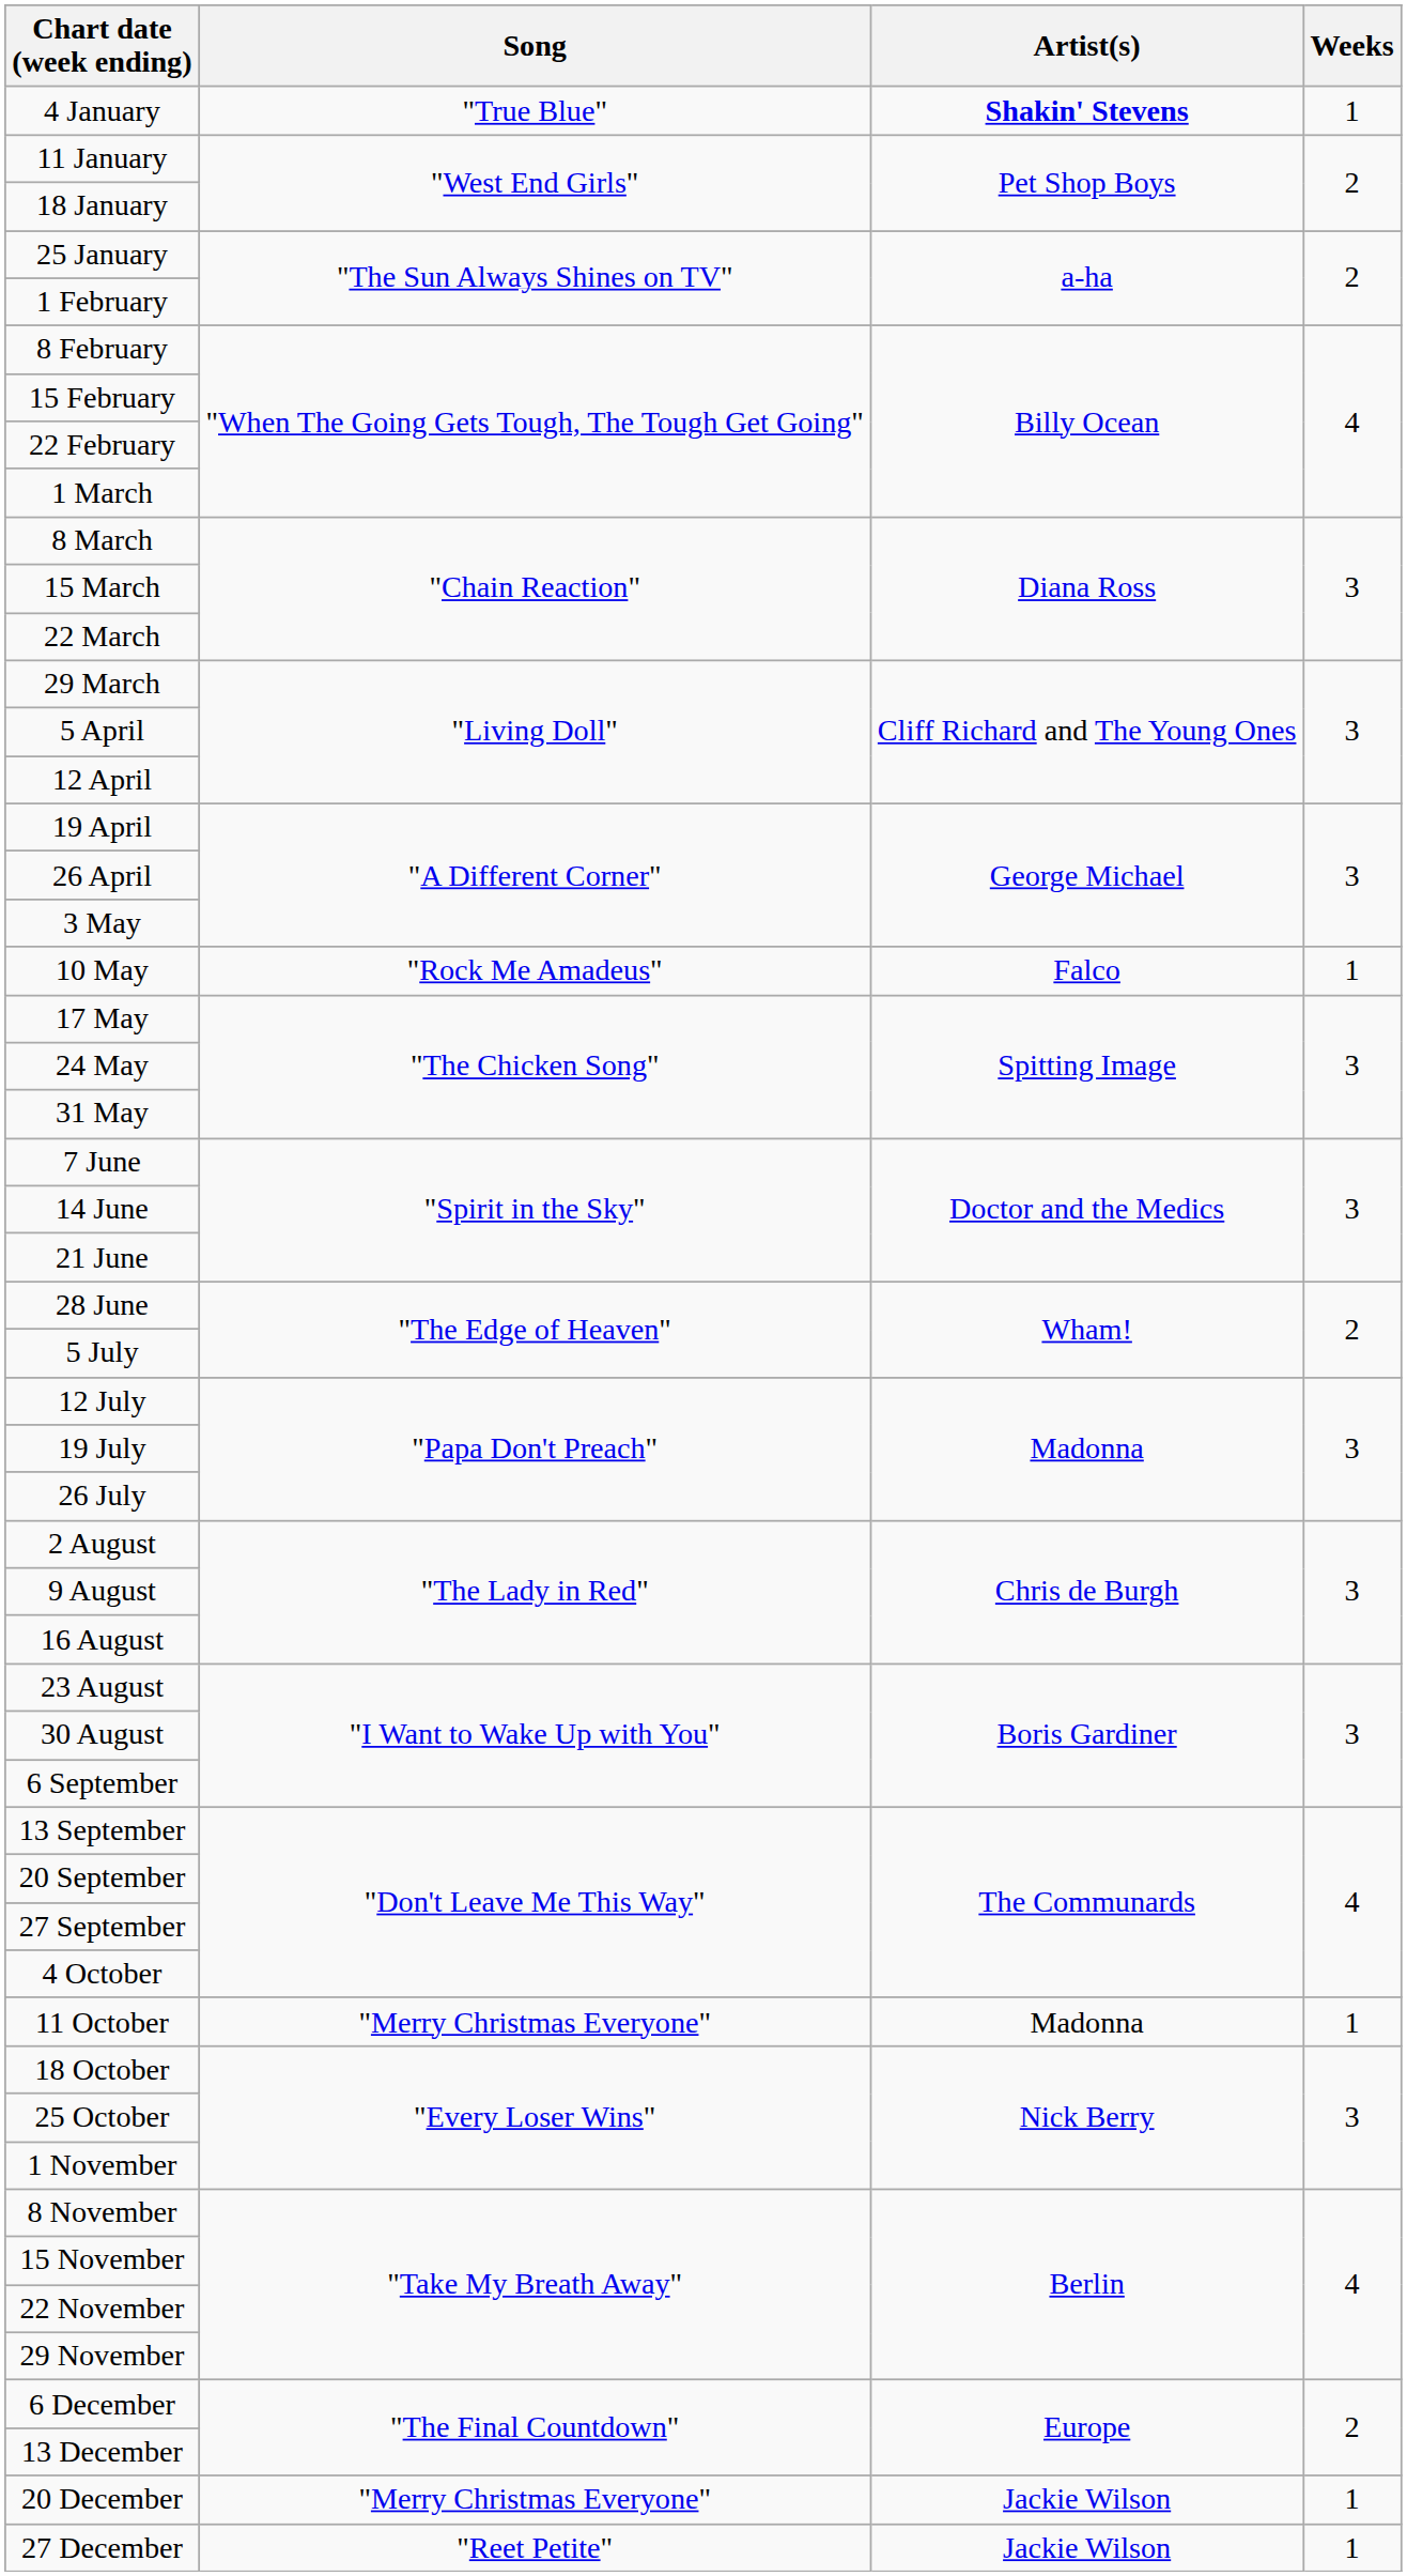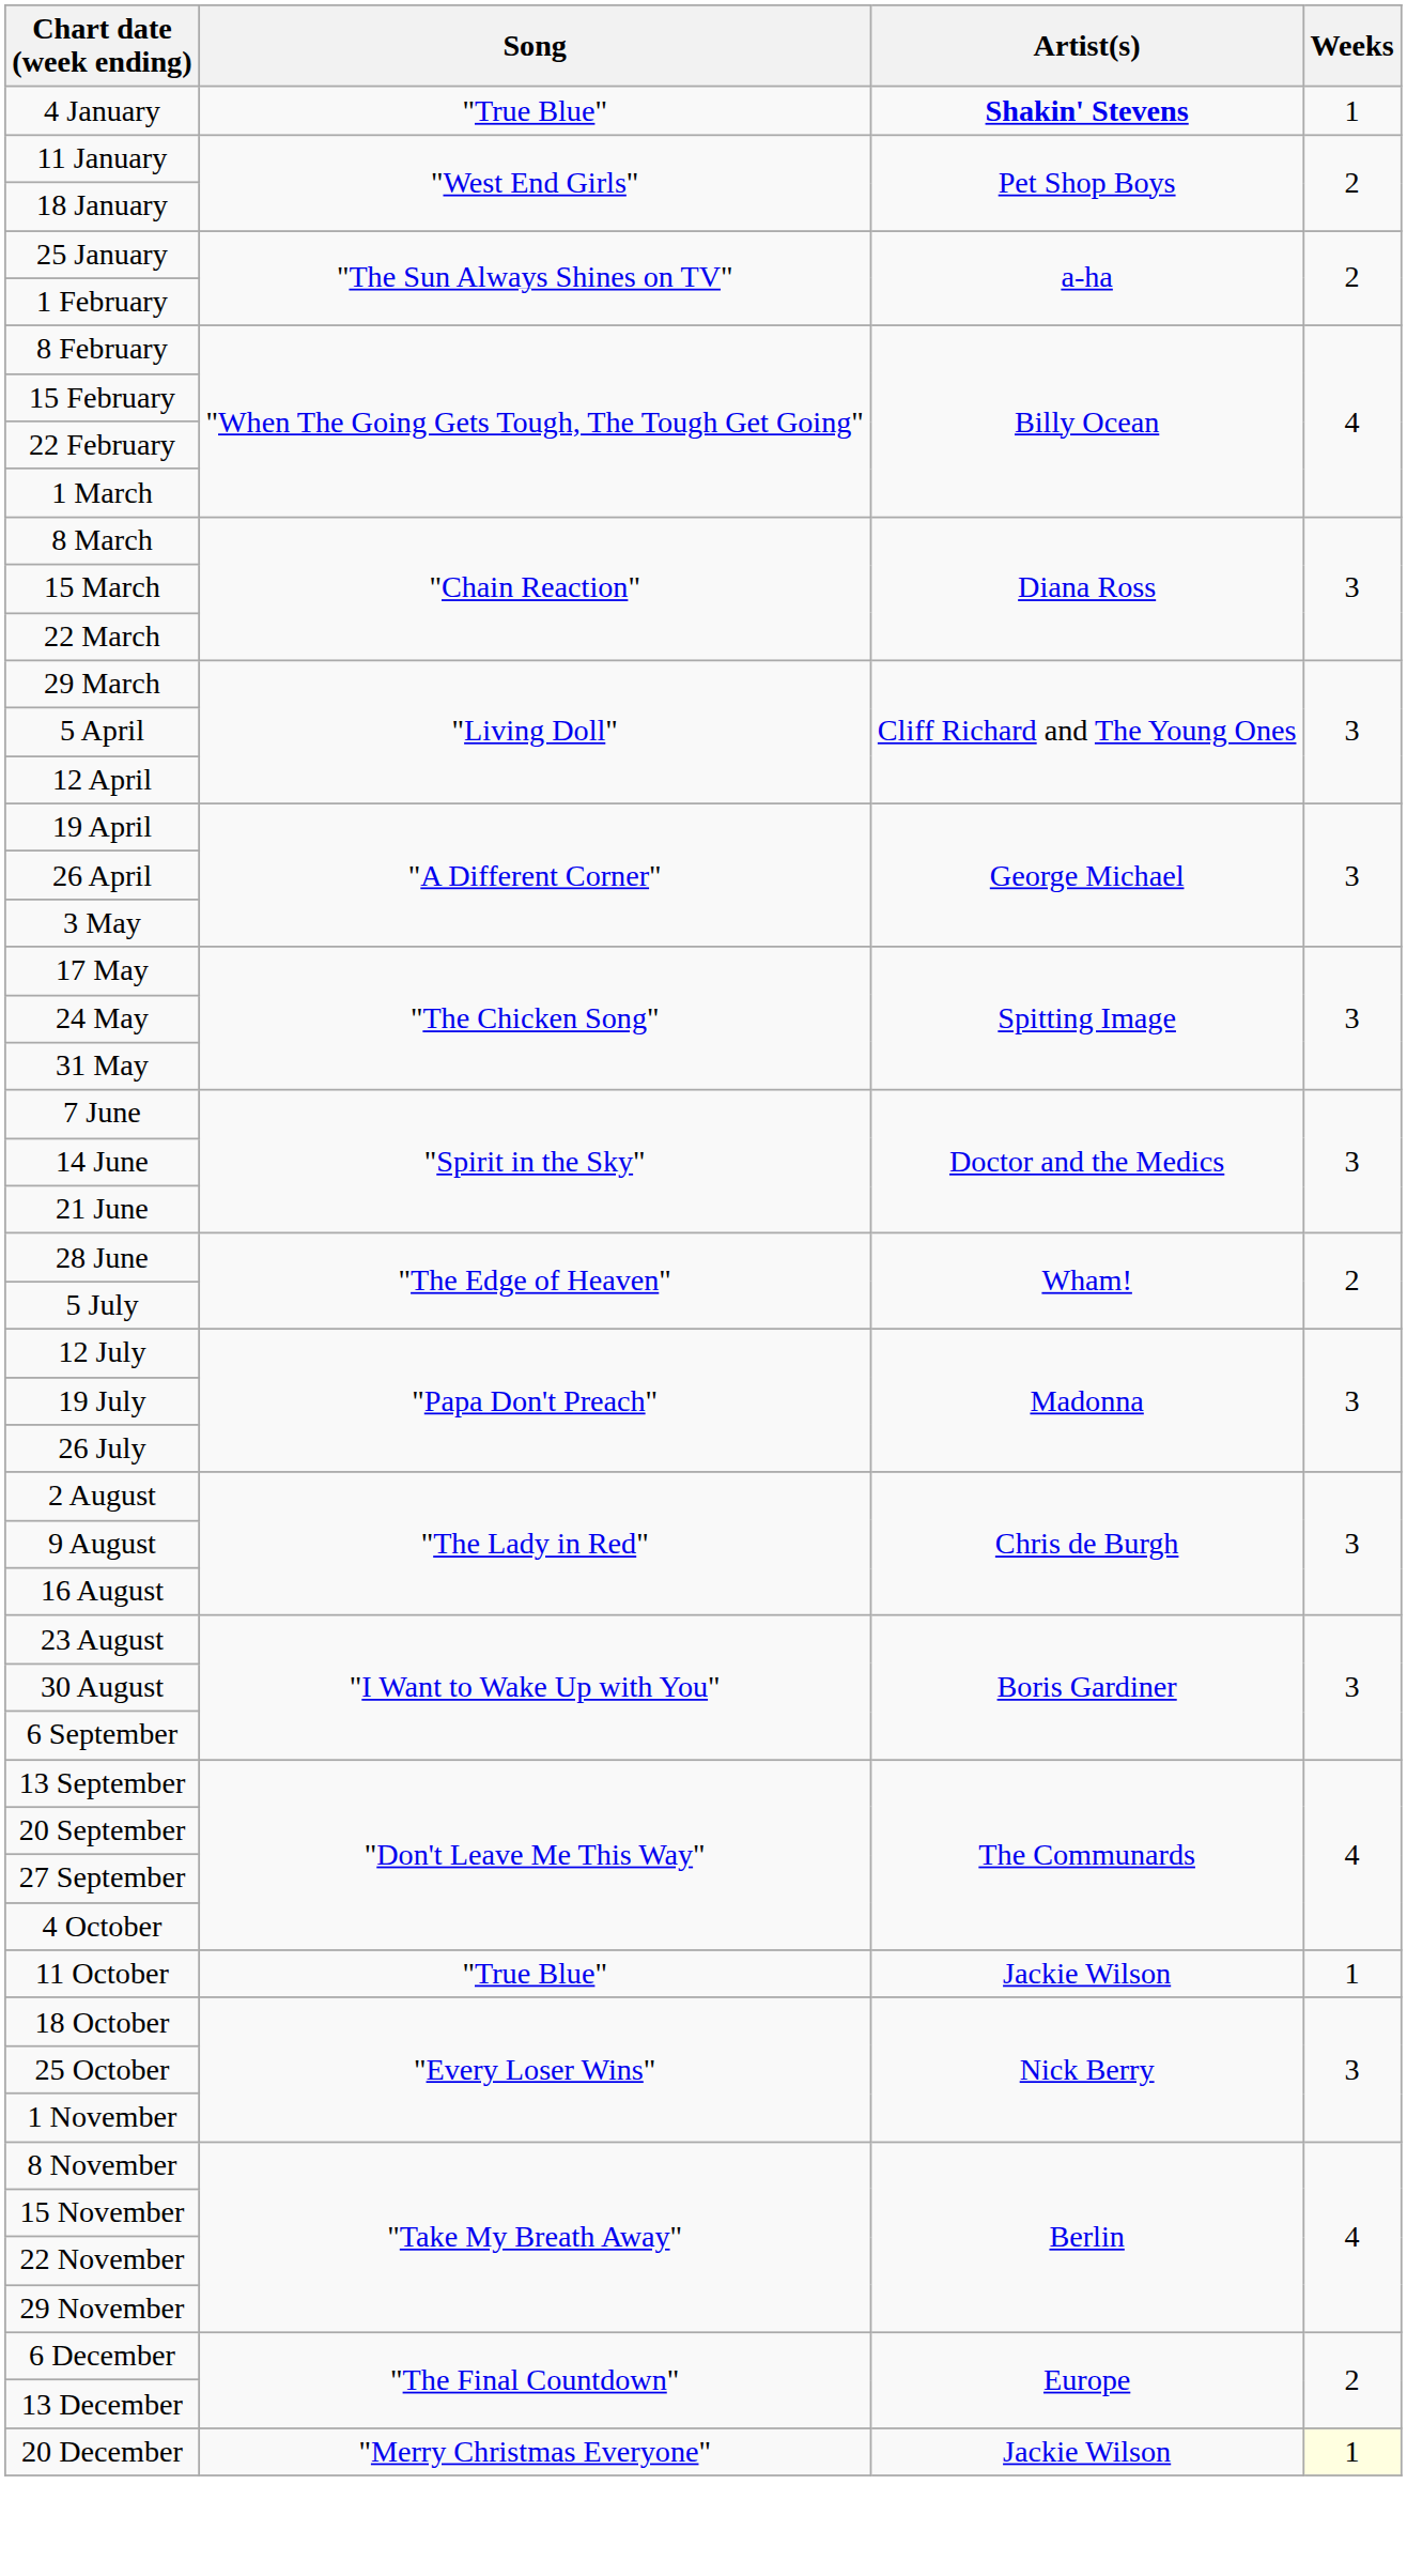- row: 10 May | "Rock Me Amadeus" | Falco | 1
11 October | Song: "Merry Christmas Everyone" -> "True Blue"
11 October | Artist(s): Madonna -> Jackie Wilson
20 December | Weeks: no background -> lightyellow background
- row: 27 December | "Reet Petite" | Jackie Wilson | 1
